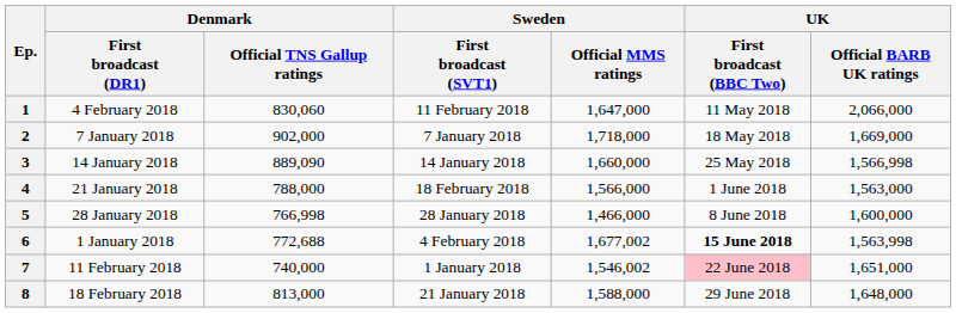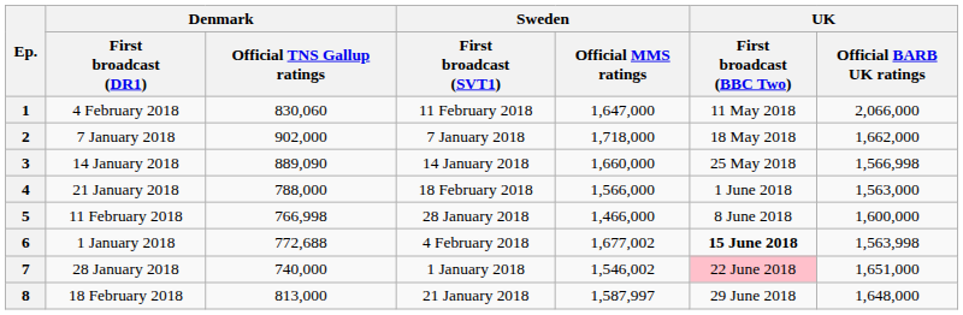2 | UK / Official BARB UK ratings: 1,669,000 -> 1,662,000
5 | Denmark / First broadcast (DR1): 28 January 2018 -> 11 February 2018
7 | Denmark / First broadcast (DR1): 11 February 2018 -> 28 January 2018
8 | Sweden / Official MMS ratings: 1,588,000 -> 1,587,997
